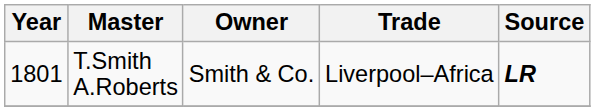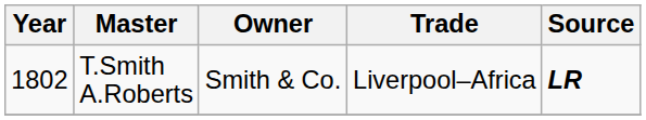T.Smith A.Roberts | Year: 1801 -> 1802
